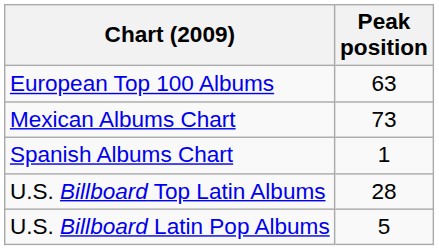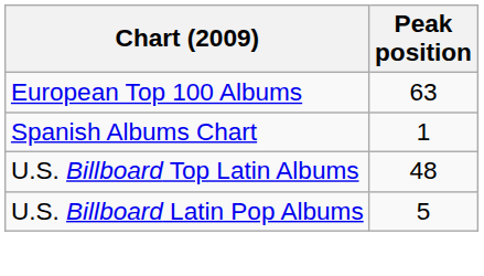- row: Mexican Albums Chart | 73
U.S. Billboard Top Latin Albums | Peak position: 28 -> 48
